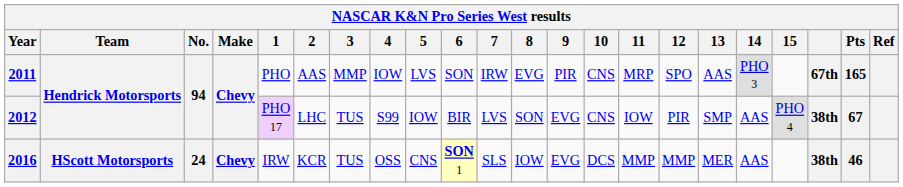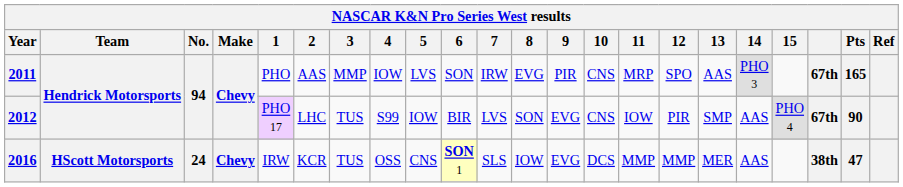2012 | column 20: 38th -> 67th
2012 | Pts: 67 -> 90
2016 | Pts: 46 -> 47
